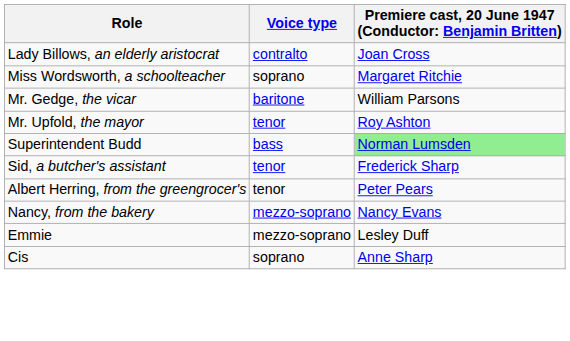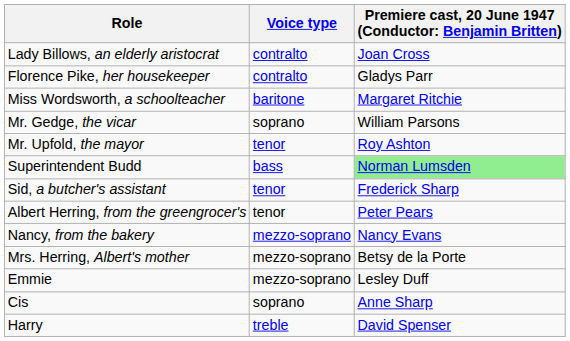+ row: Florence Pike, her housekeeper | contralto | Gladys Parr
Miss Wordsworth, a schoolteacher | Voice type: soprano -> baritone
Mr. Gedge, the vicar | Voice type: baritone -> soprano
+ row: Mrs. Herring, Albert's mother | mezzo-soprano | Betsy de la Porte
+ row: Harry | treble | David Spenser
